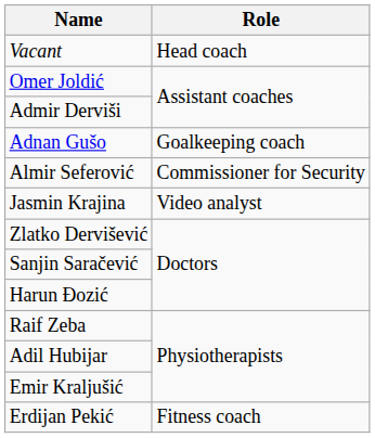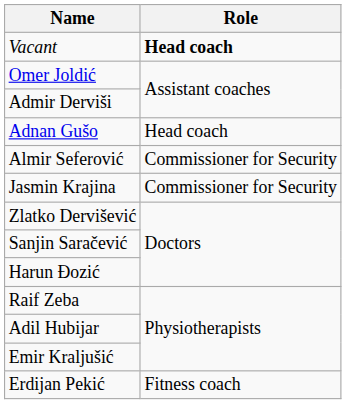Vacant | Role: normal -> bold
Adnan Gušo | Role: Goalkeeping coach -> Head coach
Jasmin Krajina | Role: Video analyst -> Commissioner for Security
